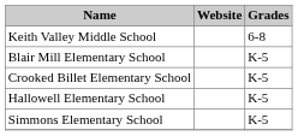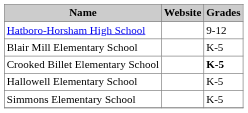+ row: Hatboro-Horsham High School | 9-12
- row: Keith Valley Middle School | 6-8
Crooked Billet Elementary School | Grades: normal -> bold
